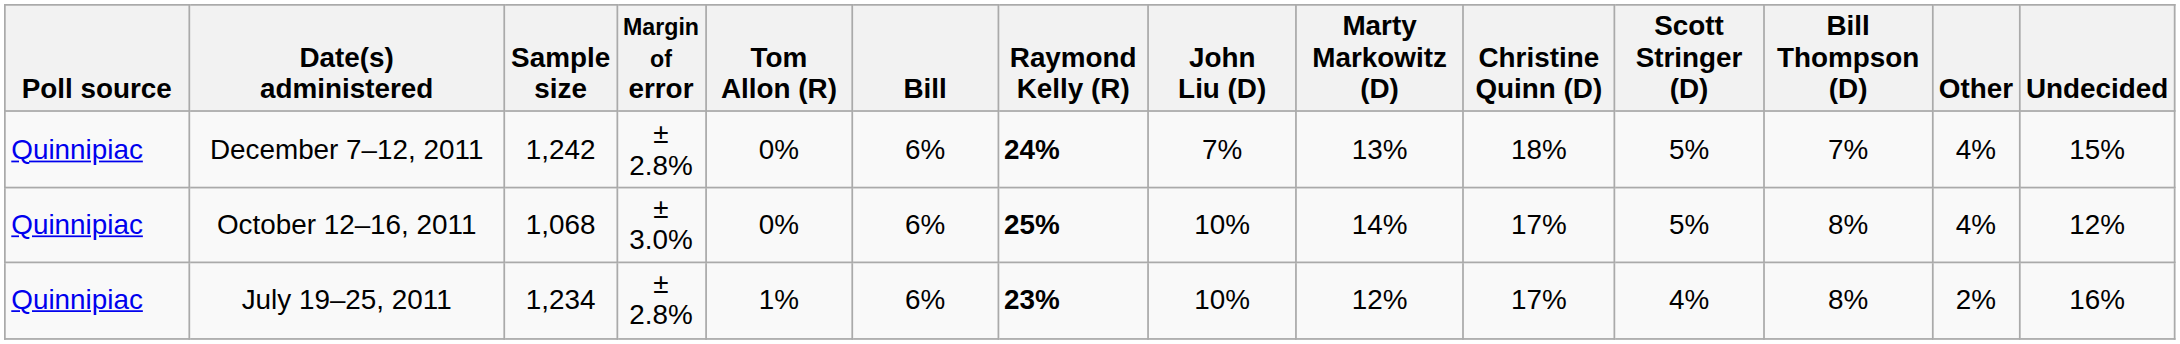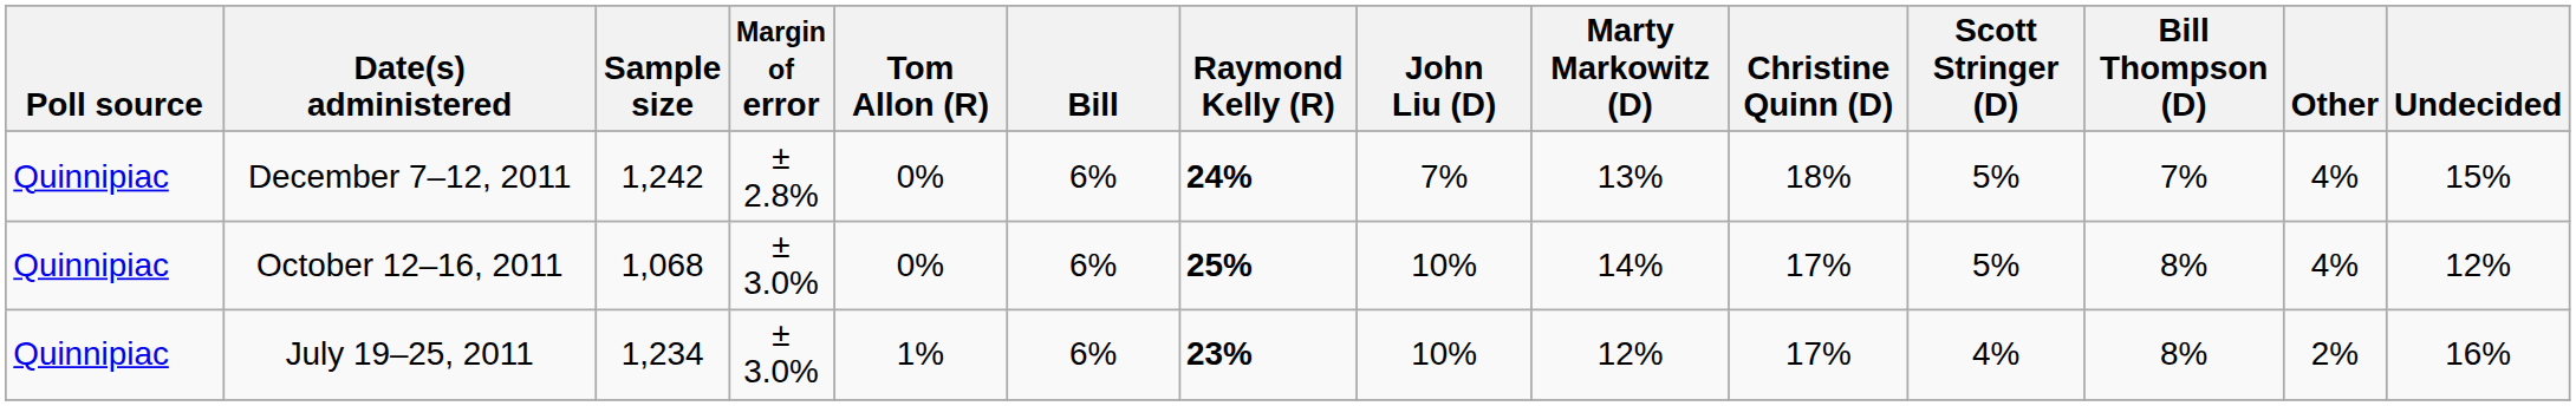July 19–25, 2011 | Margin of error: ± 2.8% -> ± 3.0%
